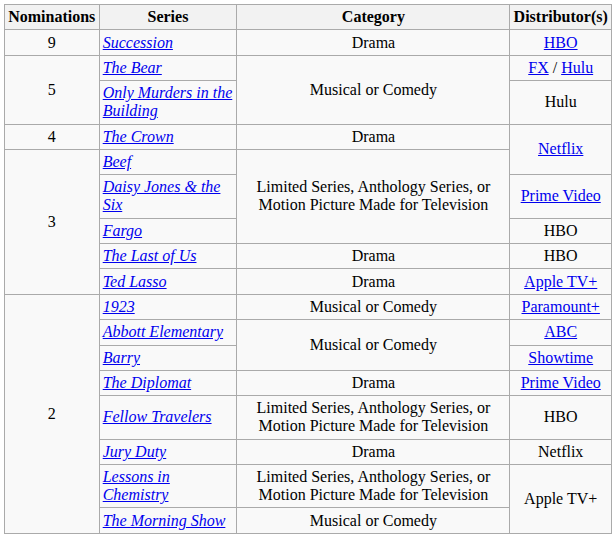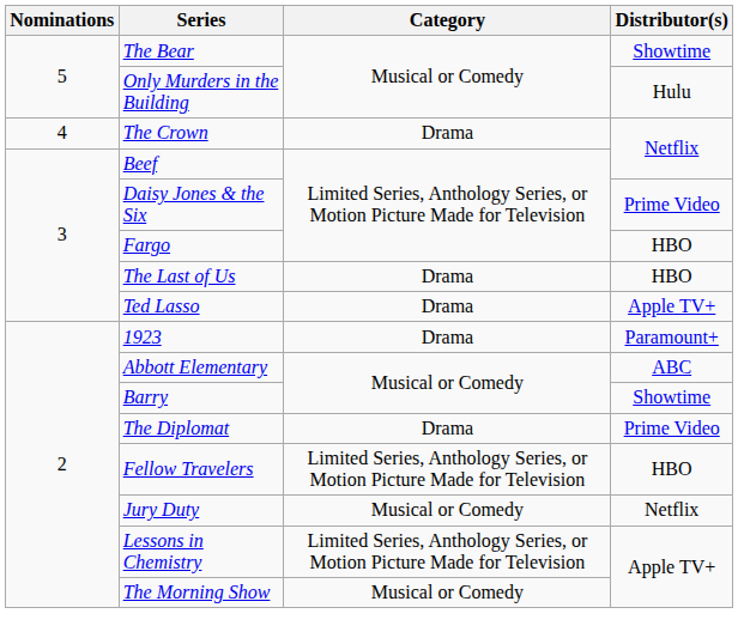- row: 9 | Succession | Drama | HBO
The Bear | Distributor(s): FX / Hulu -> Showtime
1923 | Category: Musical or Comedy -> Drama
Jury Duty | Category: Drama -> Musical or Comedy
